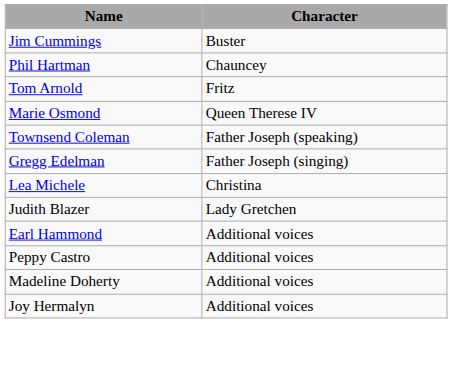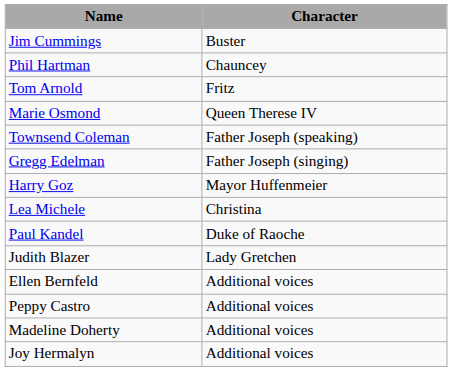+ row: Harry Goz | Mayor Huffenmeier
+ row: Paul Kandel | Duke of Raoche
- row: Earl Hammond | Additional voices
+ row: Ellen Bernfeld | Additional voices
